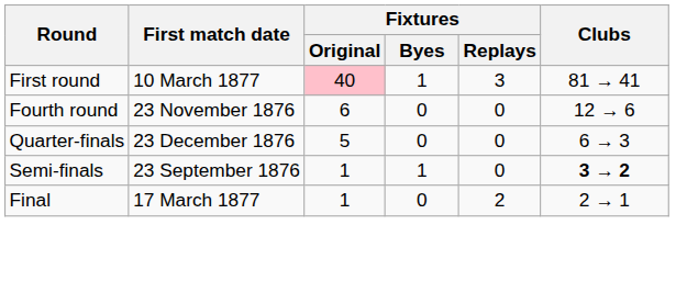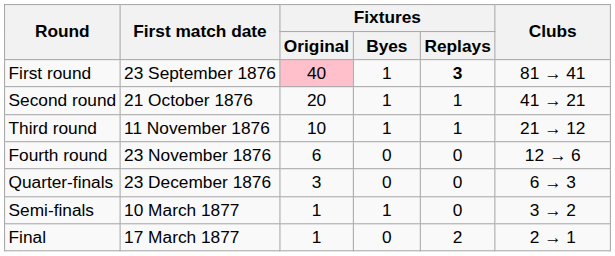First round | First match date: 10 March 1877 -> 23 September 1876
First round | Fixtures / Replays: normal -> bold
+ row: Second round | 21 October 1876 | 20 | 1 | 1 | 41 → 21
+ row: Third round | 11 November 1876 | 10 | 1 | 1 | 21 → 12
Quarter-finals | Fixtures / Original: 5 -> 3
Semi-finals | First match date: 23 September 1876 -> 10 March 1877
Semi-finals | Clubs: bold -> normal
